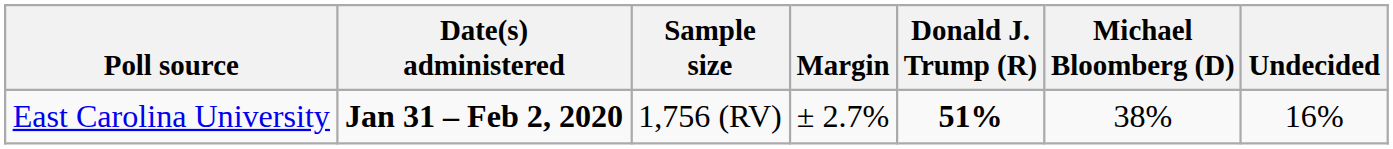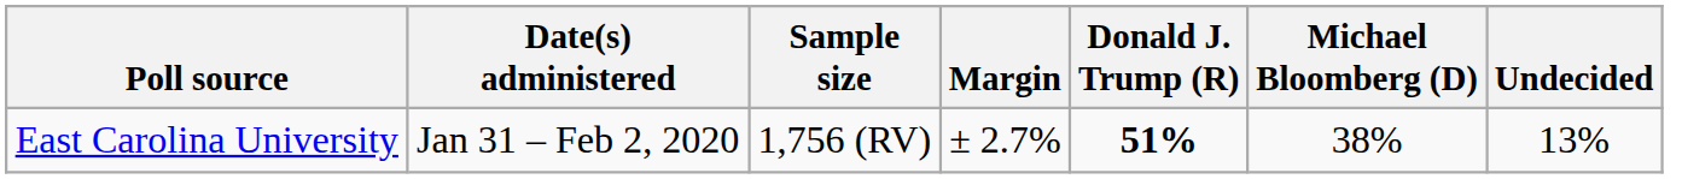East Carolina University | Date(s) administered: bold -> normal
East Carolina University | Undecided: 16% -> 13%
